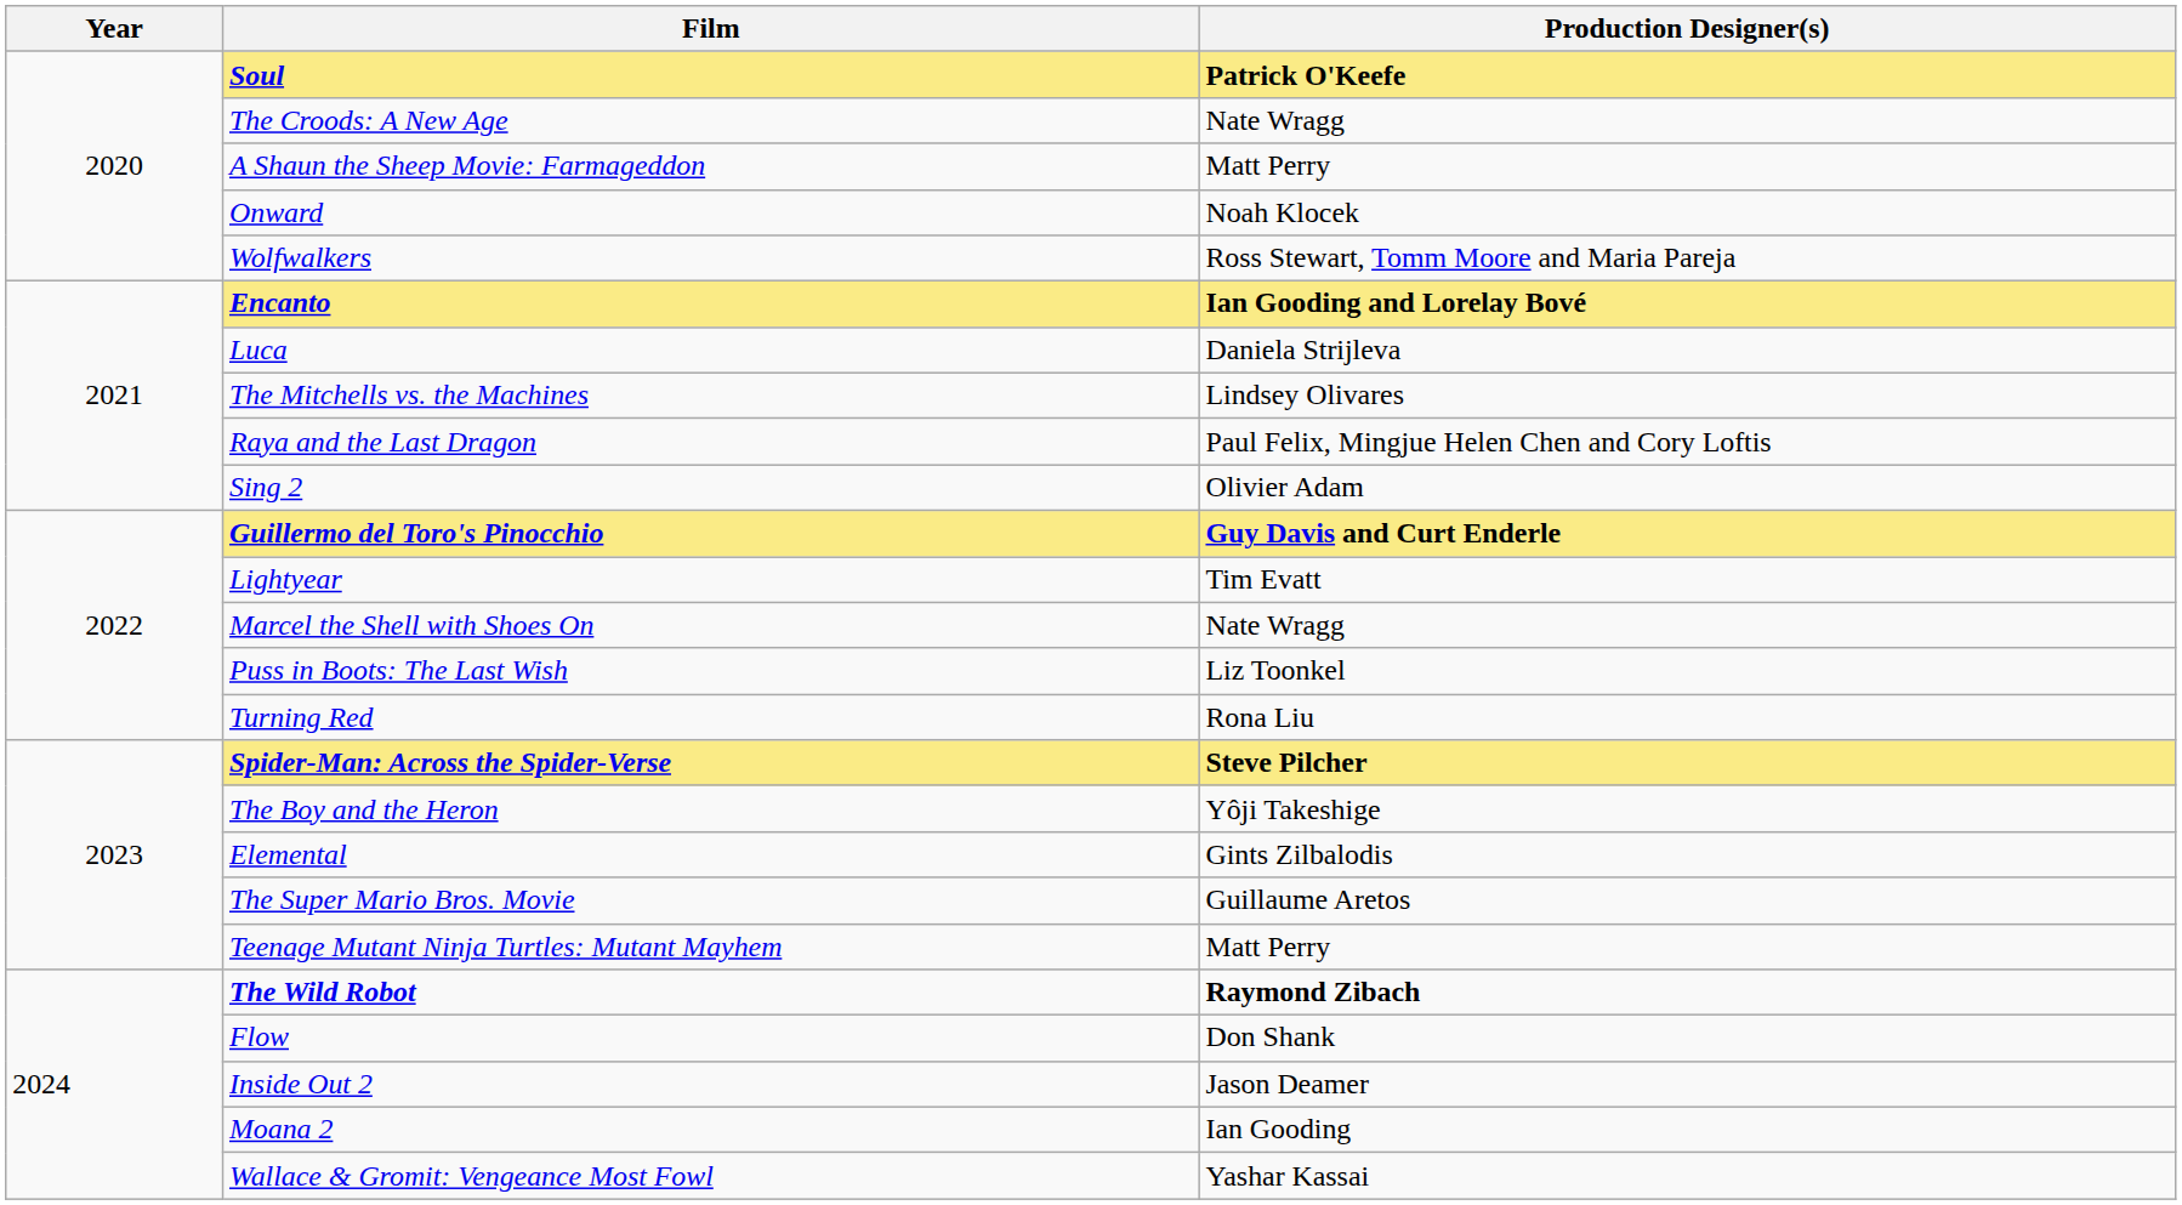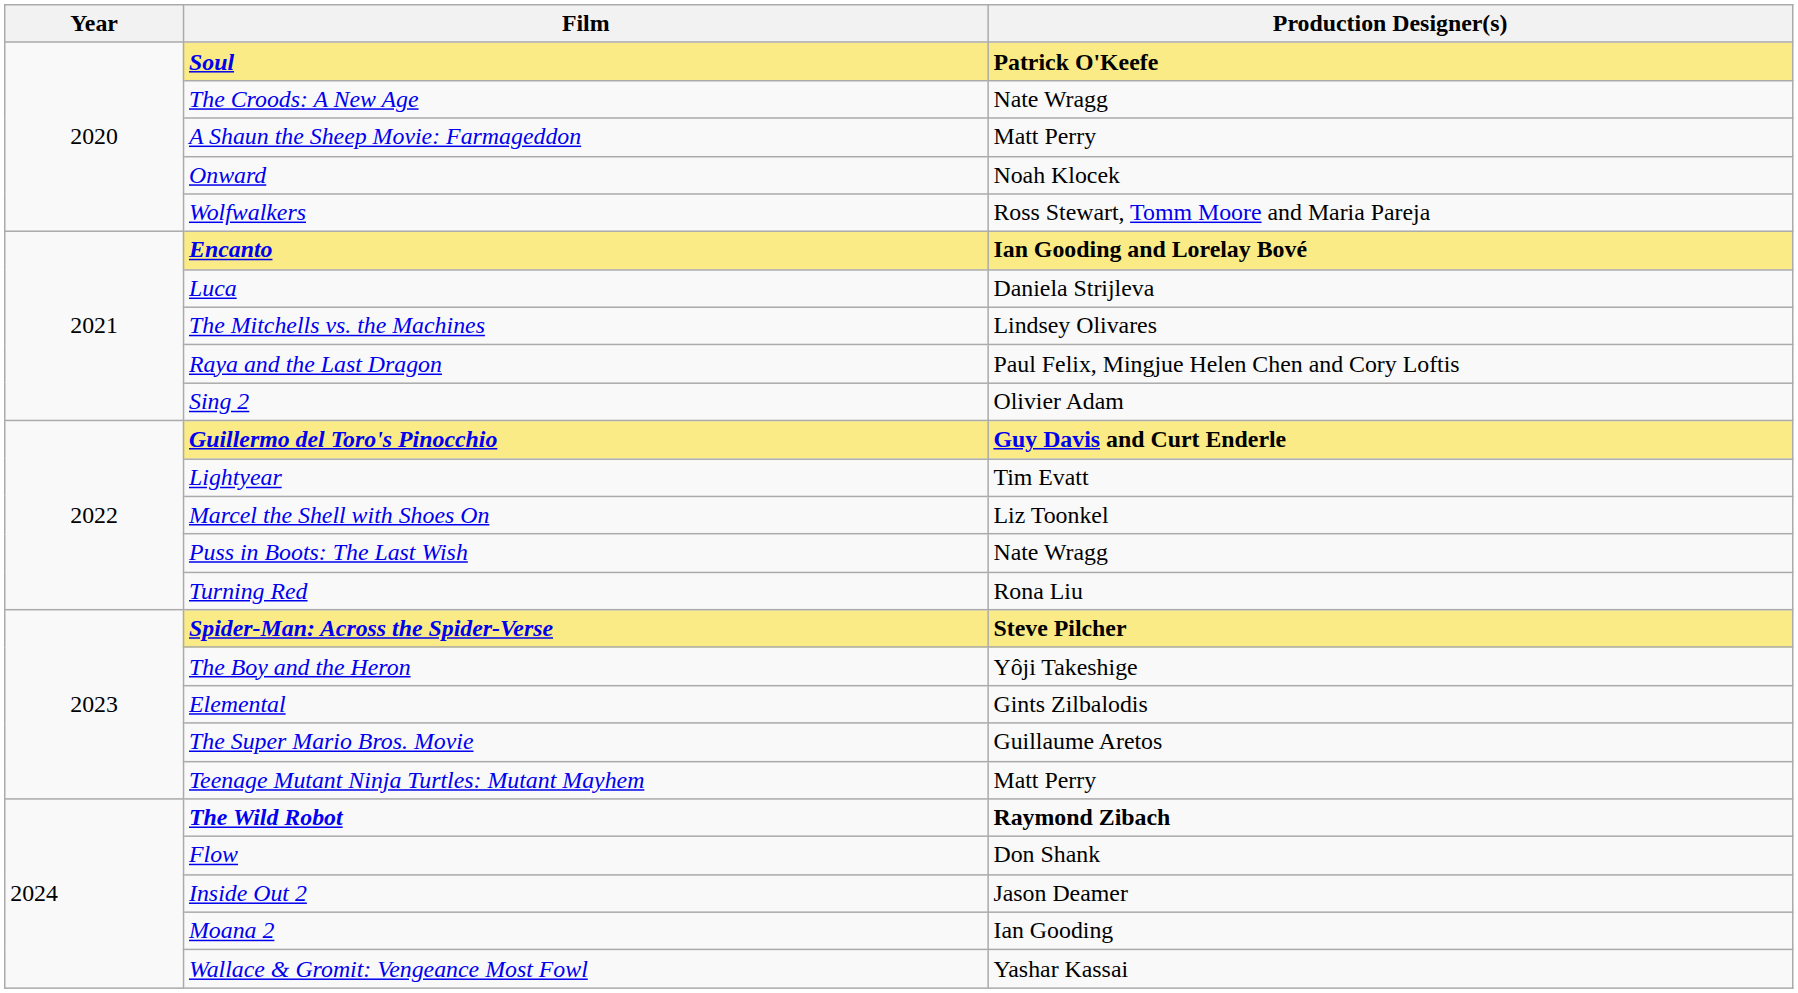Marcel the Shell with Shoes On | Production Designer(s): Nate Wragg -> Liz Toonkel
Puss in Boots: The Last Wish | Production Designer(s): Liz Toonkel -> Nate Wragg
